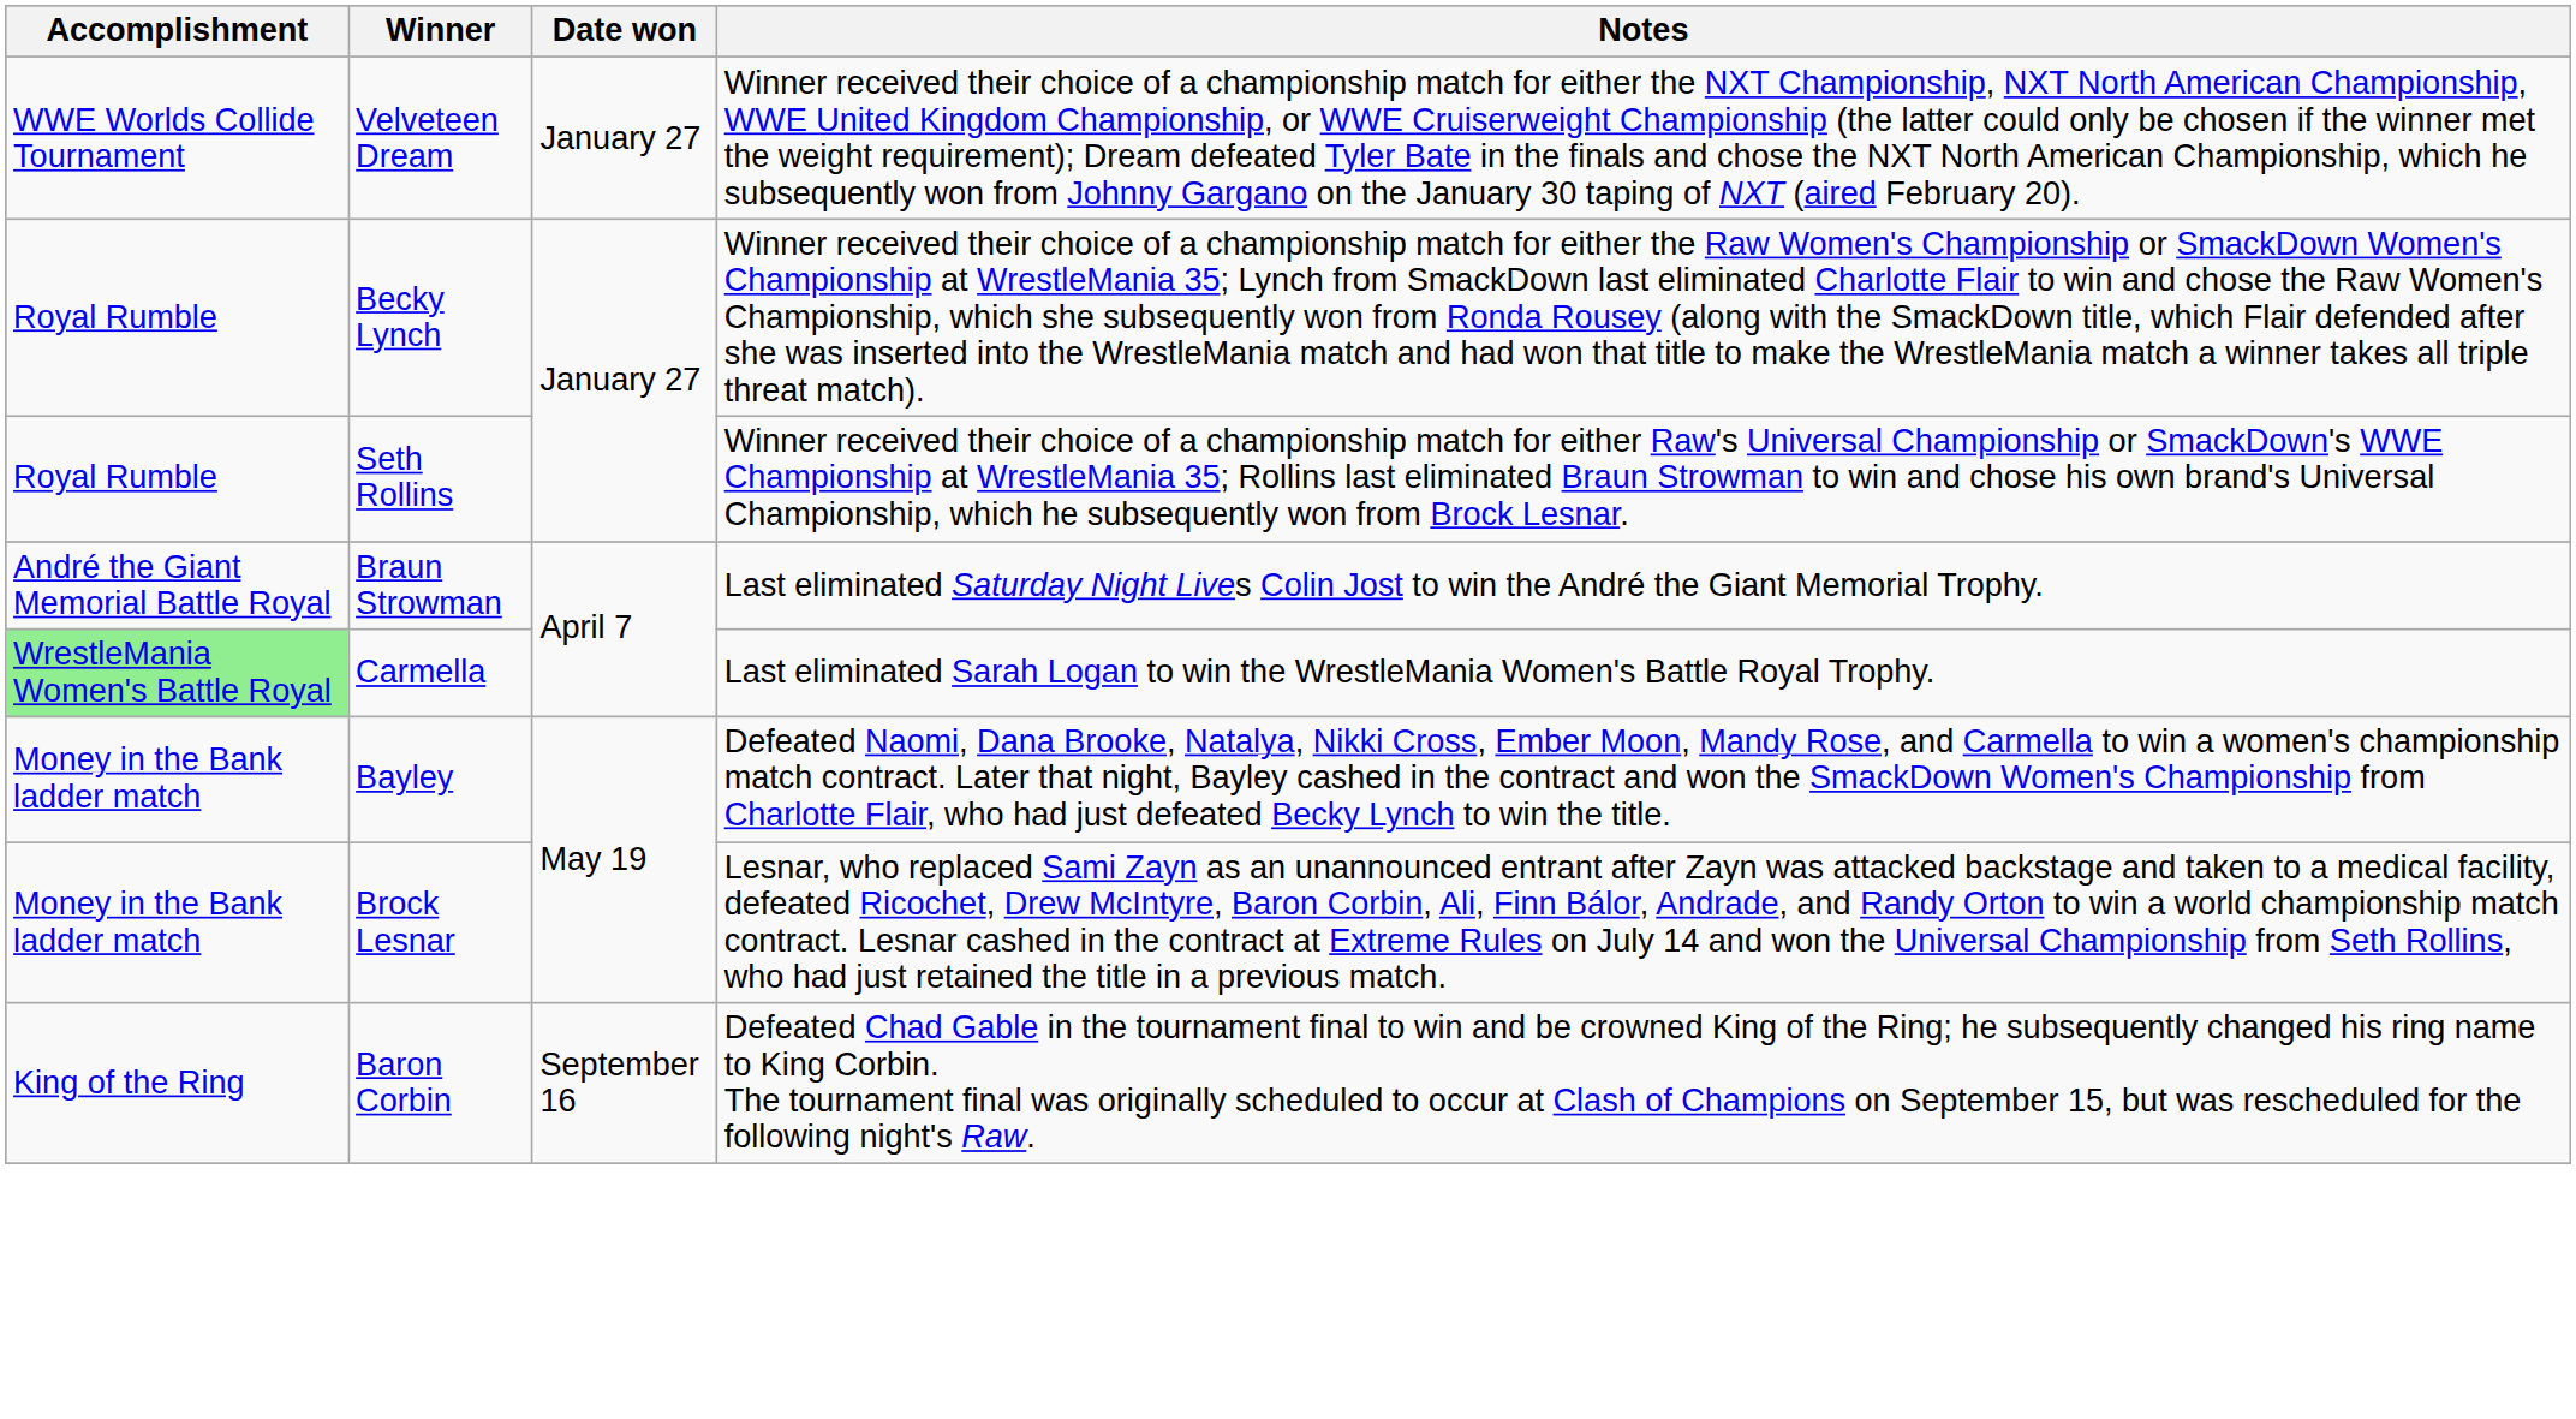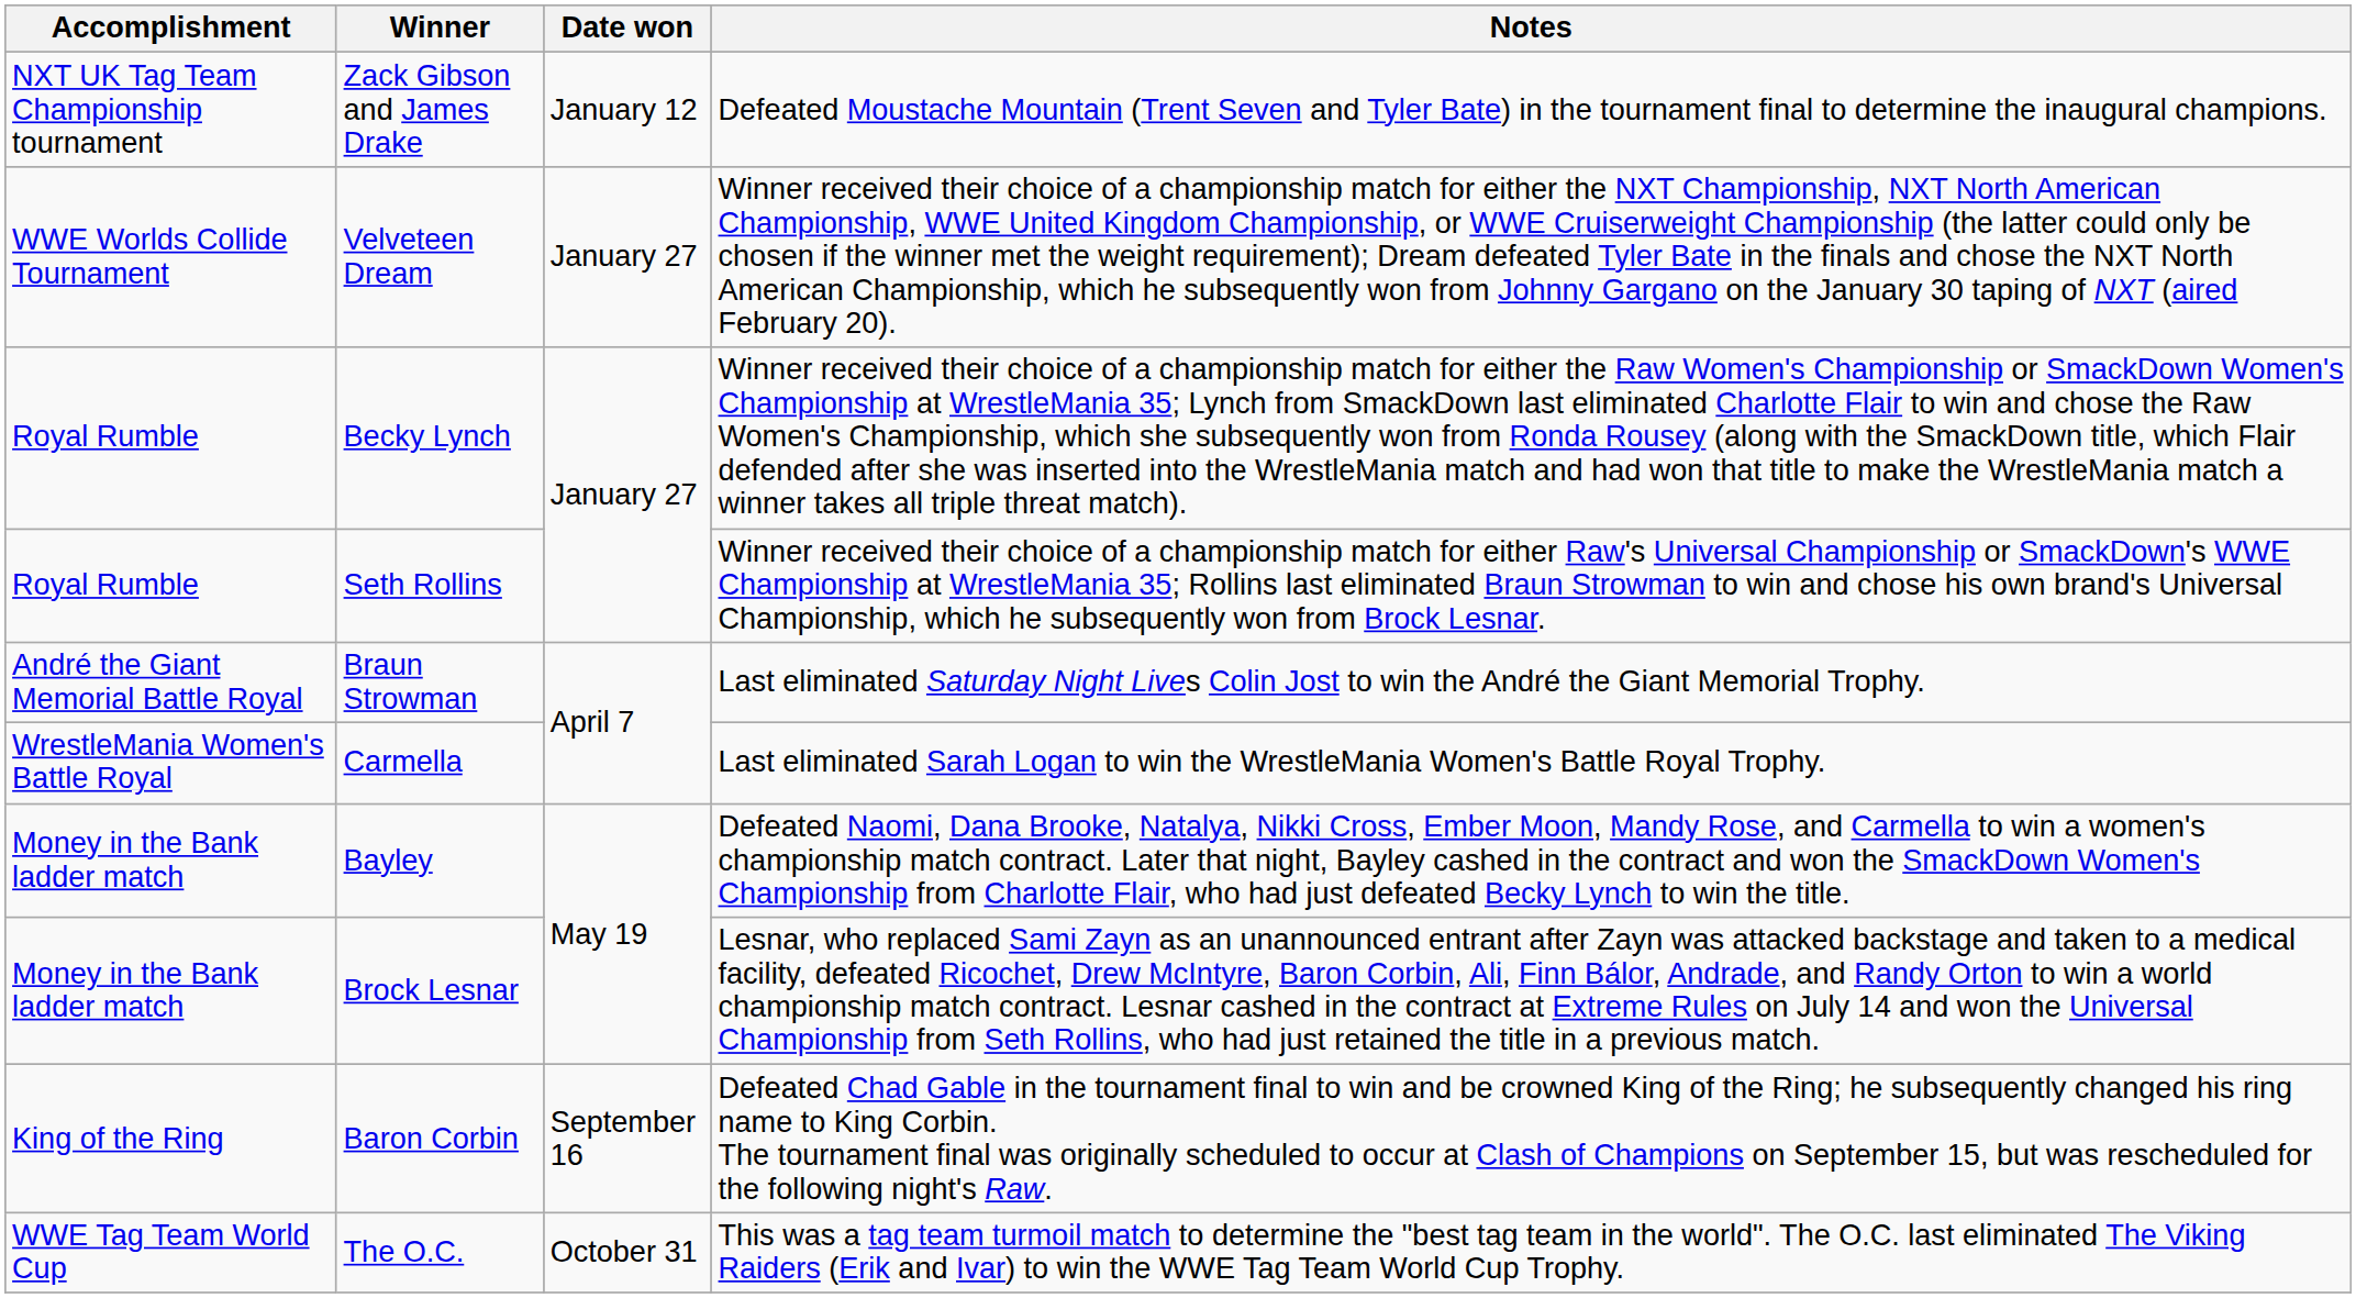+ row: NXT UK Tag Team Championship tournament | Zack Gibson and James Drake | January 12 | Defeated Moustache Mountain (Trent Seven and Tyler Bate) in the tournament final to determine the inaugural champions.
Carmella | Accomplishment: lightgreen background -> no background
+ row: WWE Tag Team World Cup | The O.C. | October 31 | This was a tag team turmoil match to determine the "best tag team in the world". The O.C. last eliminated The Viking Raiders (Erik and Ivar) to win the WWE Tag Team World Cup Trophy.
